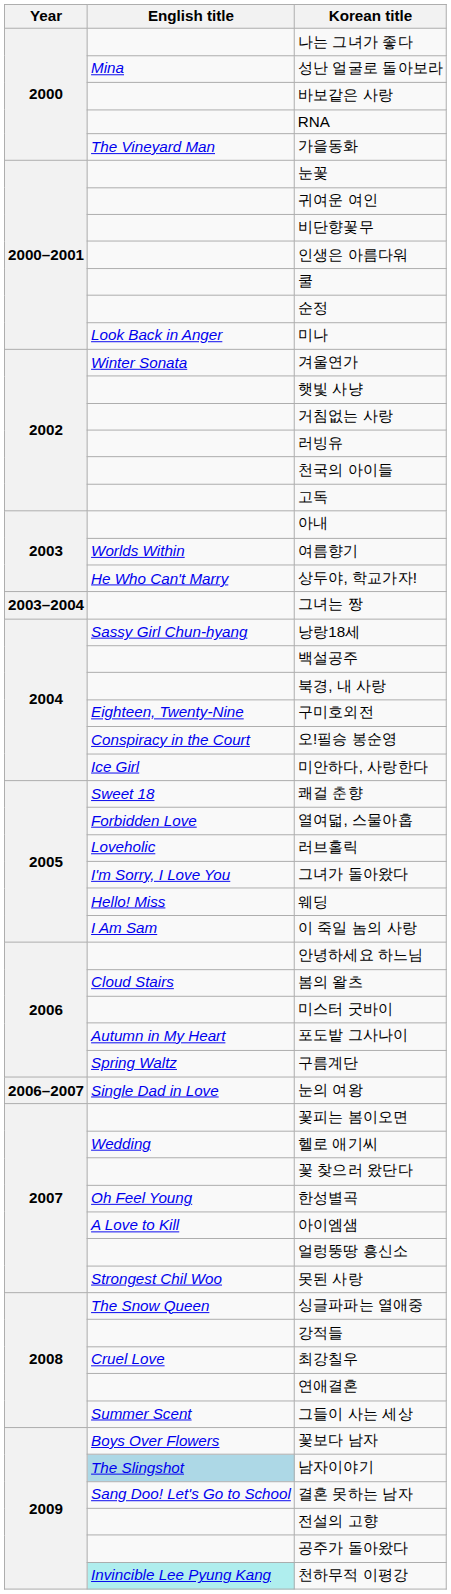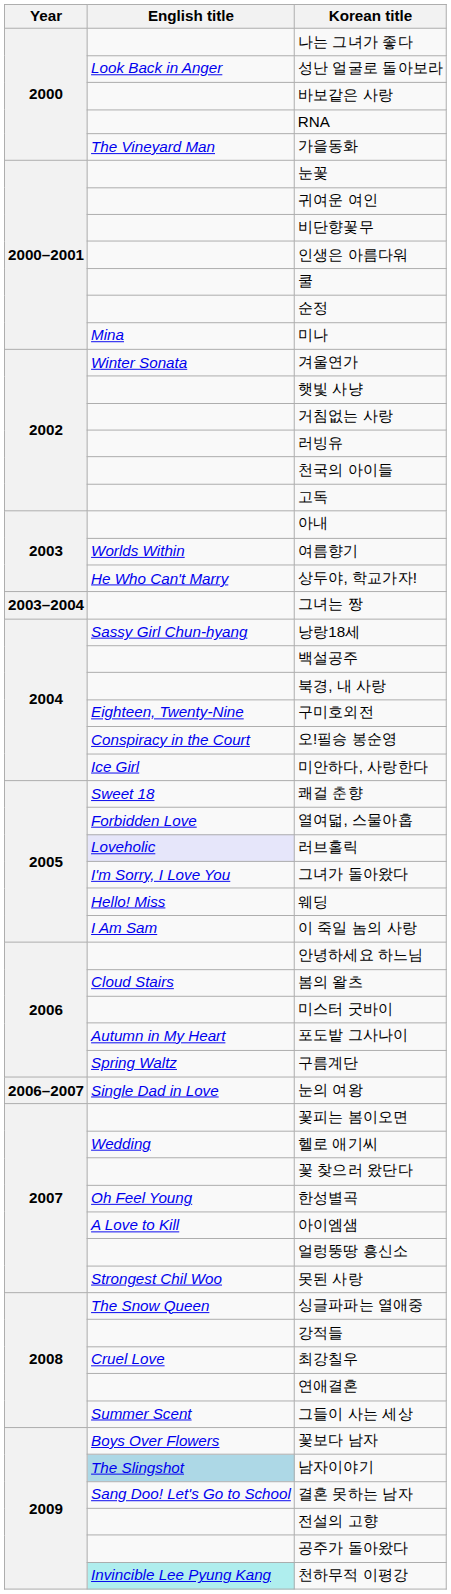성난 얼굴로 돌아보라 | English title: Mina -> Look Back in Anger
미나 | English title: Look Back in Anger -> Mina
러브홀릭 | English title: no background -> lavender background
